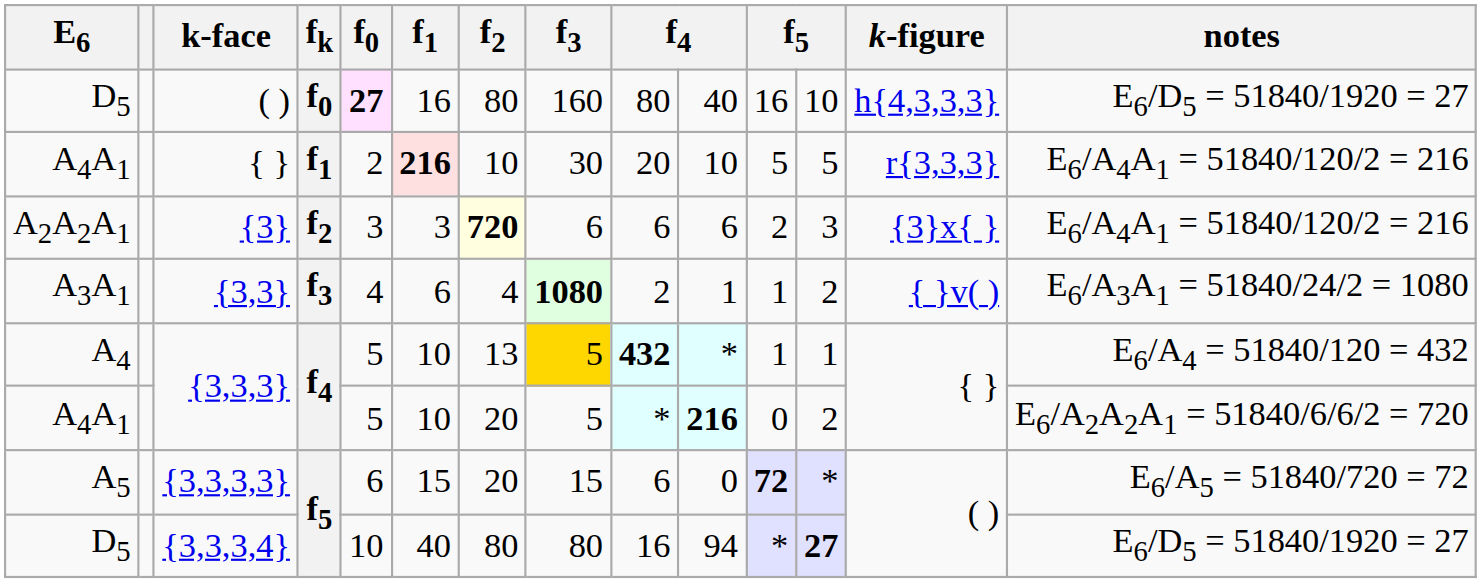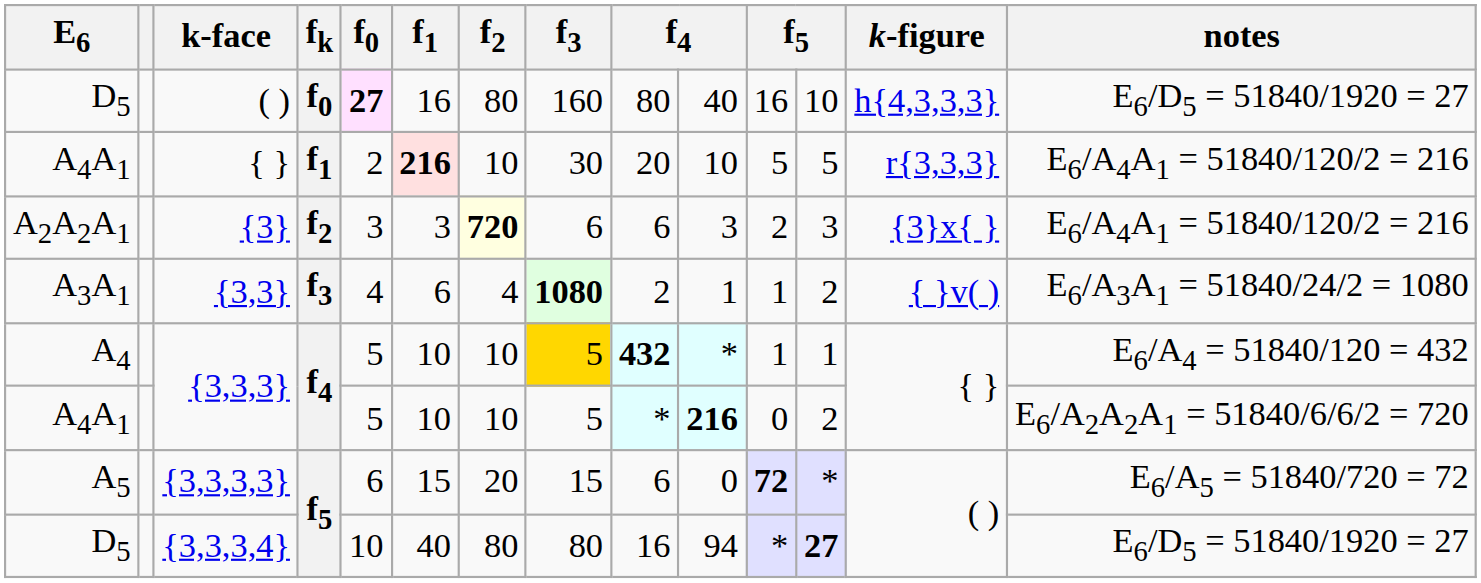{3} | column 10: 6 -> 3
A4 / {3,3,3} | f2: 13 -> 10
A4A1 / {3,3,3} | f2: 20 -> 10
